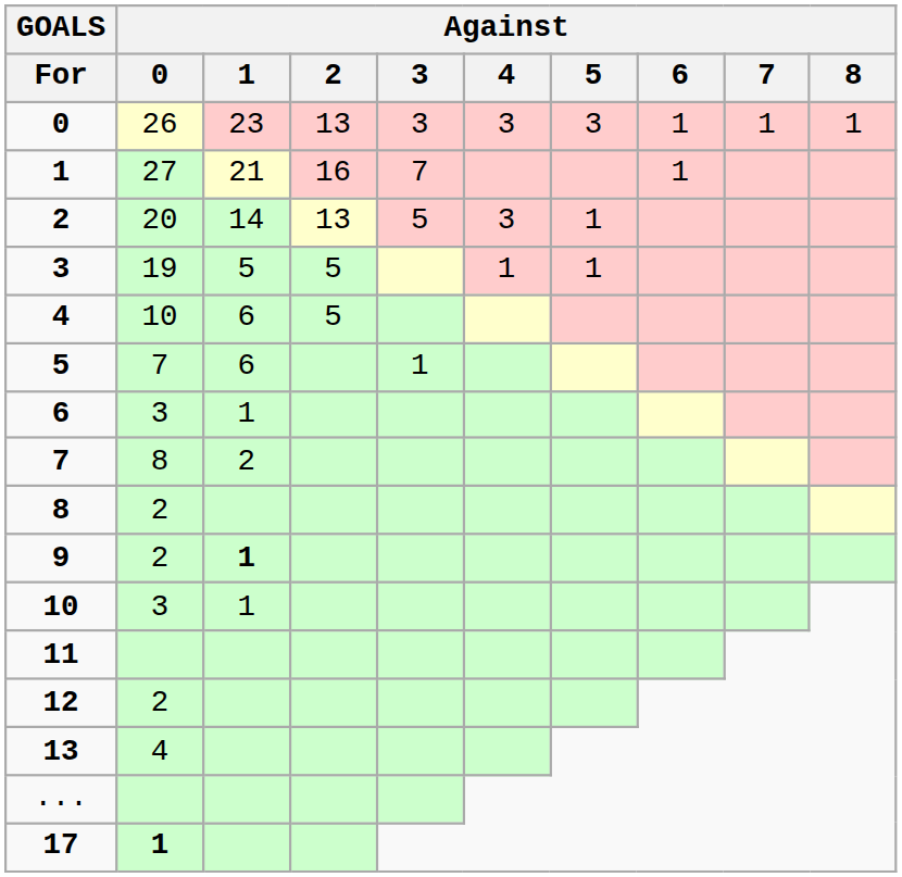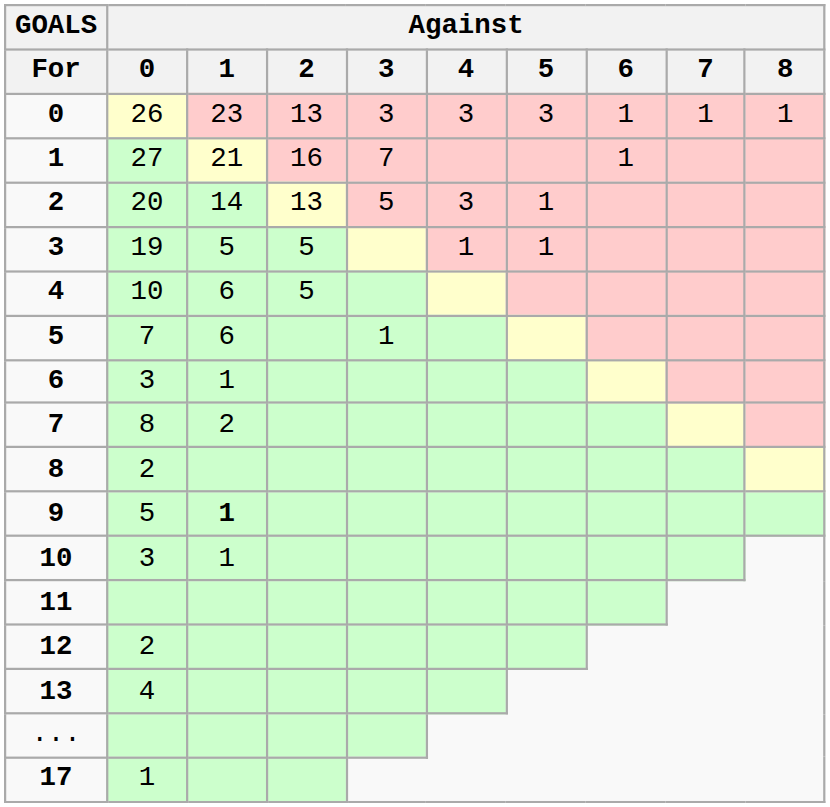9 | Against / 0: 2 -> 5
17 | Against / 0: bold -> normal
